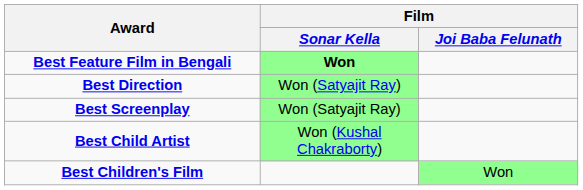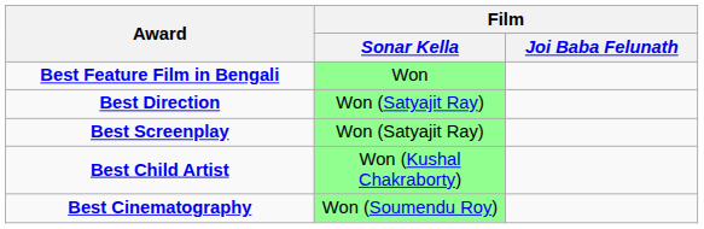Best Feature Film in Bengali | Film / Sonar Kella: bold -> normal
+ row: Best Cinematography | Won (Soumendu Roy)
- row: Best Children's Film | Won
